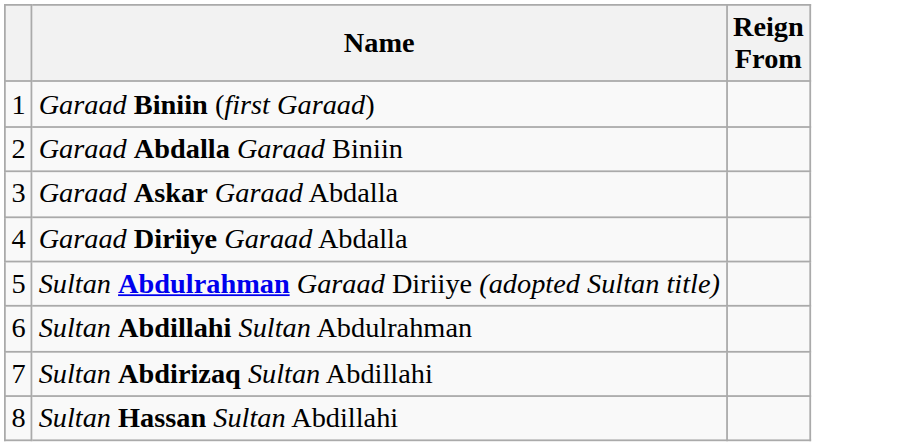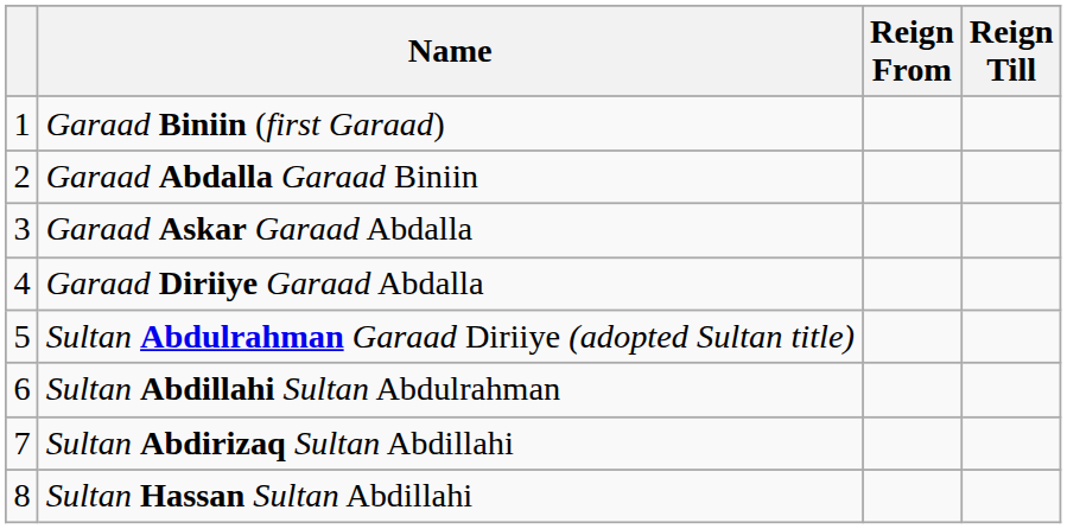+ column: Reign Till
